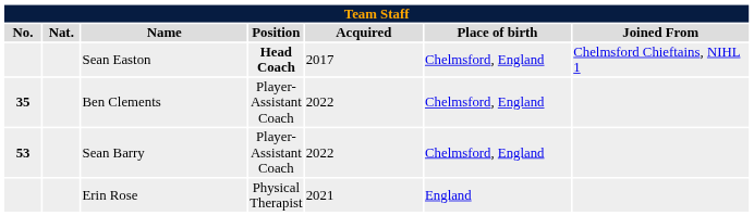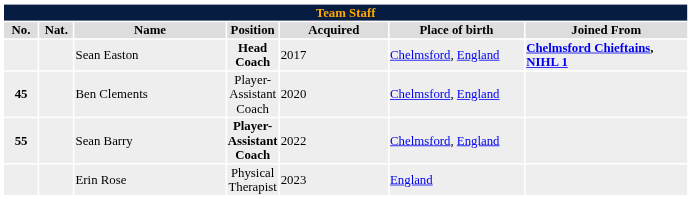Sean Easton | Joined From: normal -> bold
Ben Clements | No.: 35 -> 45
Ben Clements | Acquired: 2022 -> 2020
Sean Barry | No.: 53 -> 55
Sean Barry | Position: normal -> bold
Erin Rose | Acquired: 2021 -> 2023
